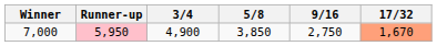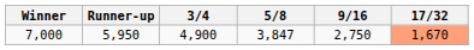7,000 | Runner-up: pink background -> no background
7,000 | 5/8: 3,850 -> 3,847
